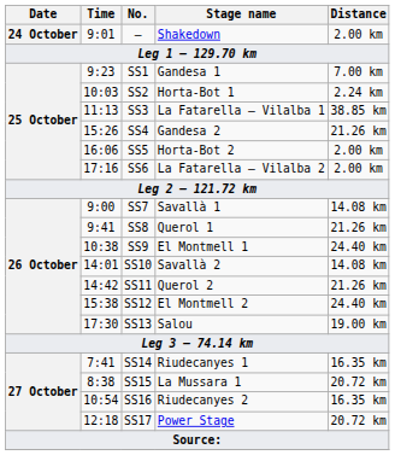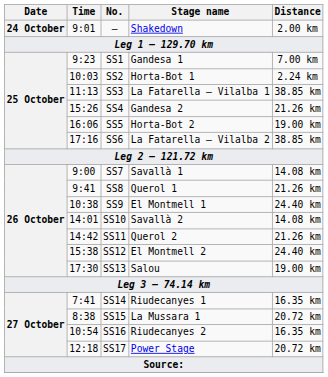SS5 | Distance: 2.00 km -> 19.00 km
SS6 | Distance: 2.00 km -> 38.85 km
